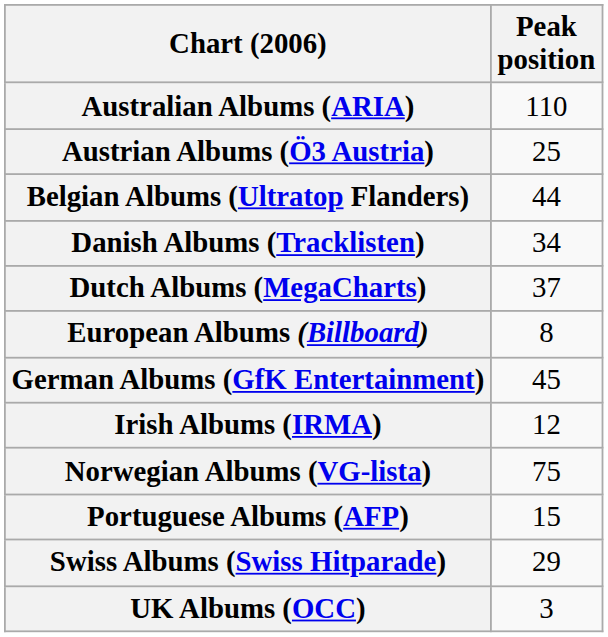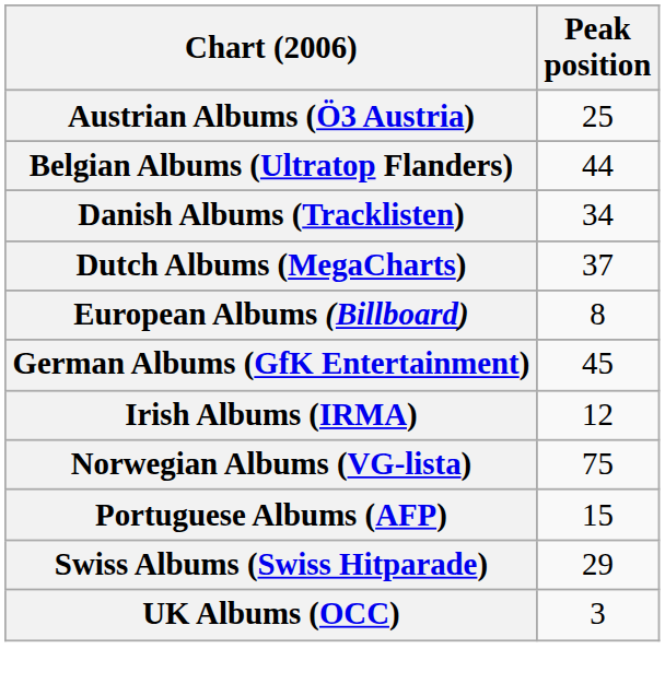- row: Australian Albums (ARIA) | 110
